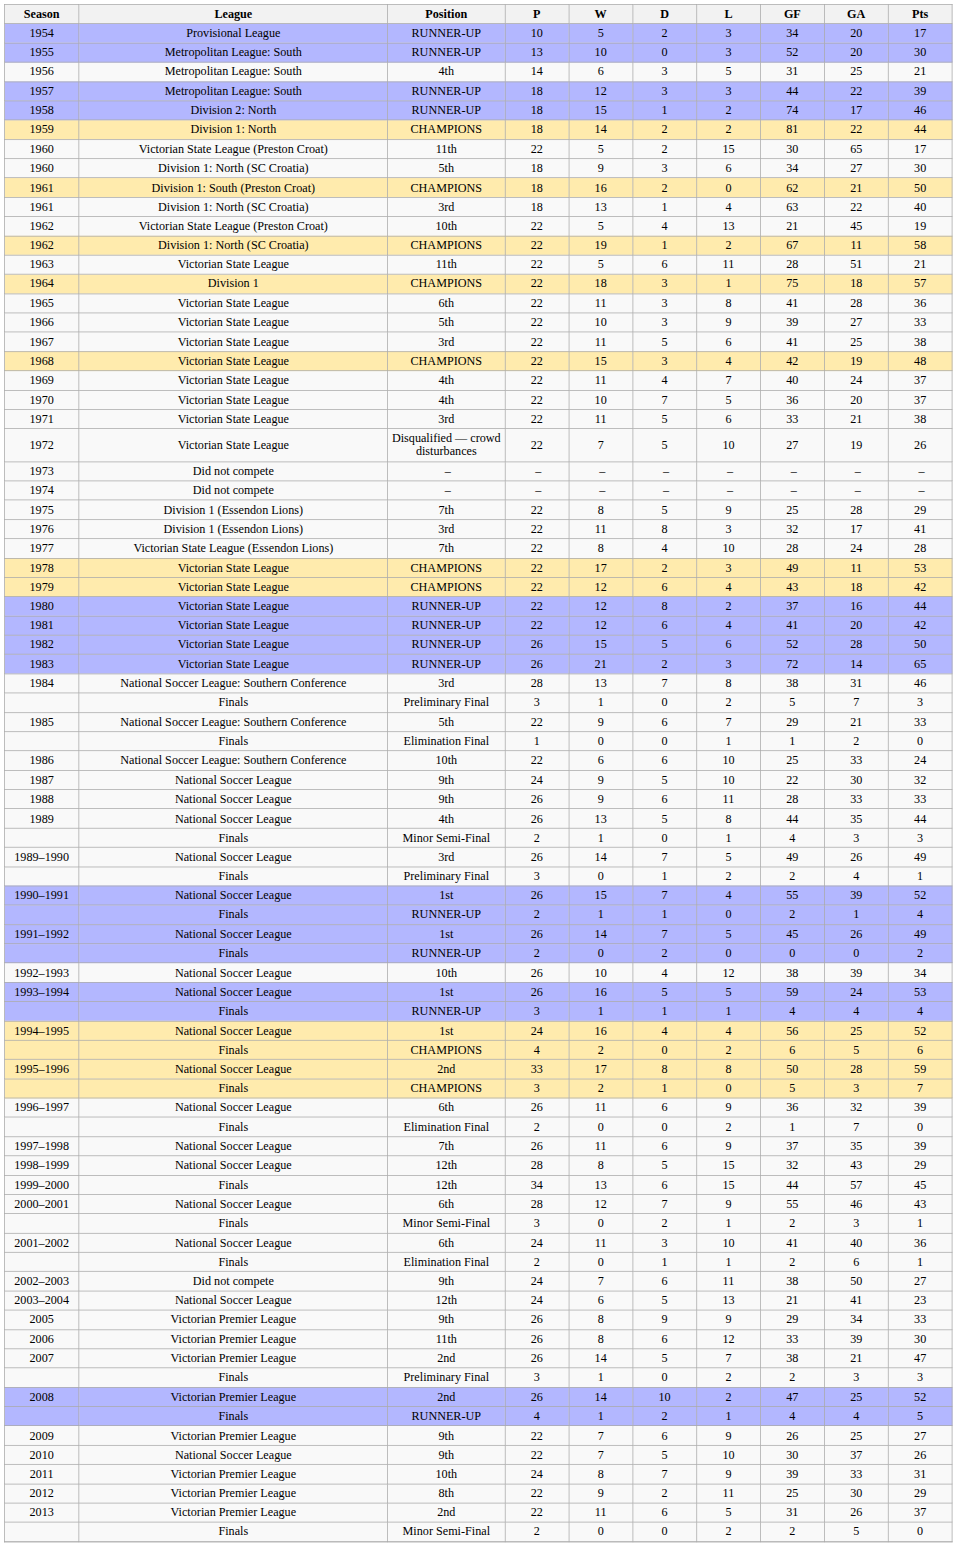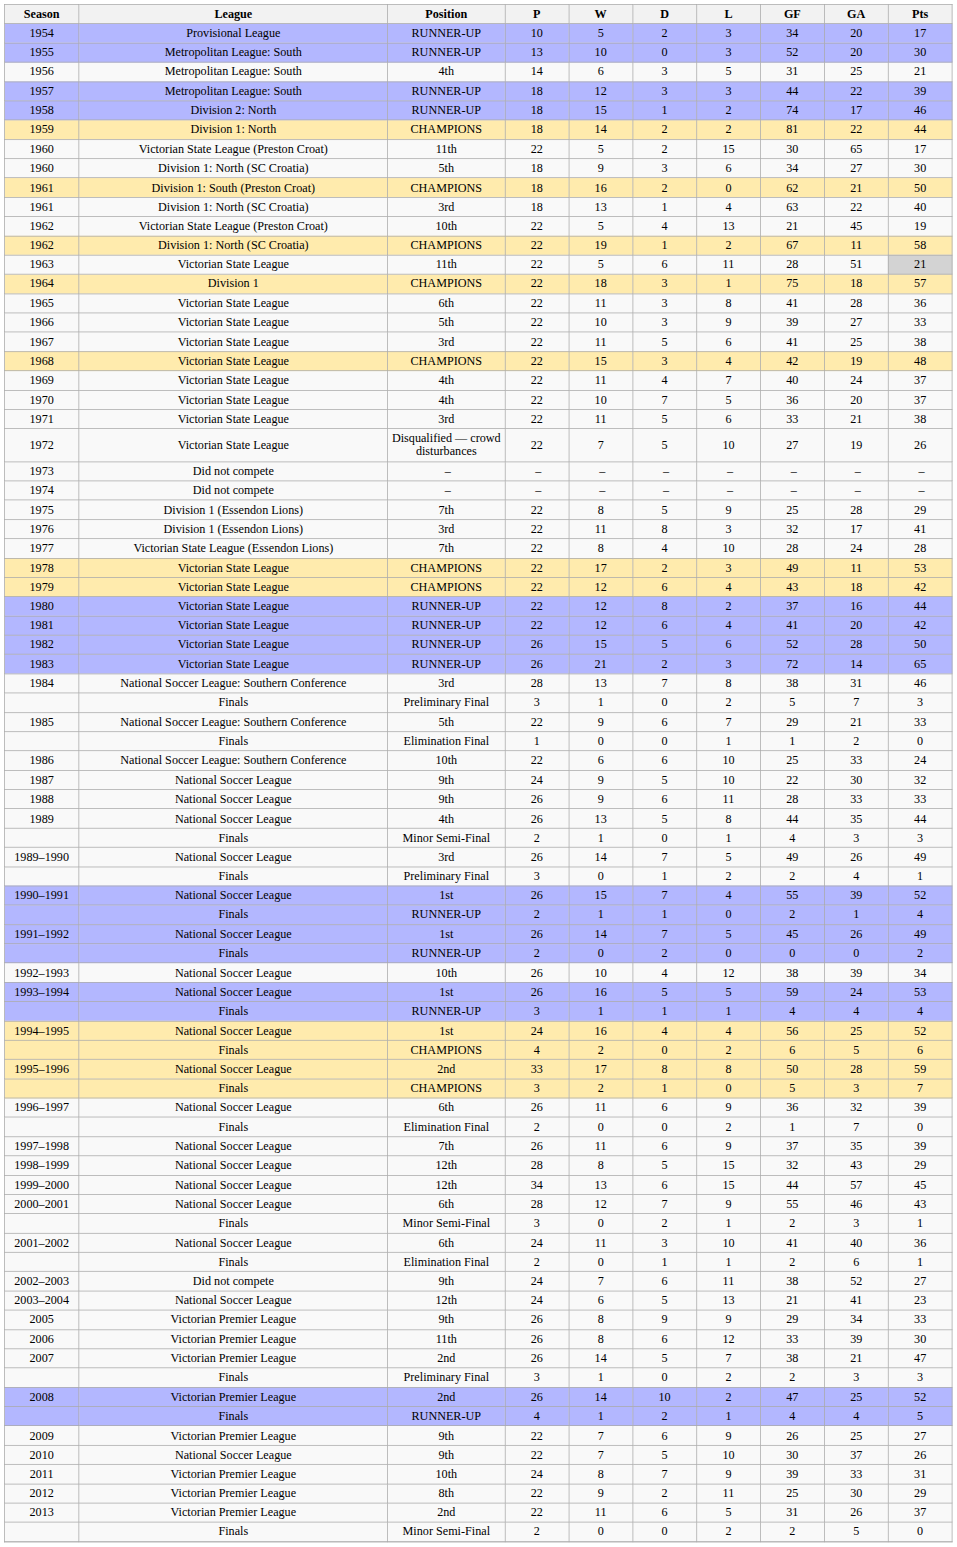1963 | Pts: no background -> lightgrey background
1999–2000 | League: Finals -> National Soccer League
2002–2003 | GA: 50 -> 52
